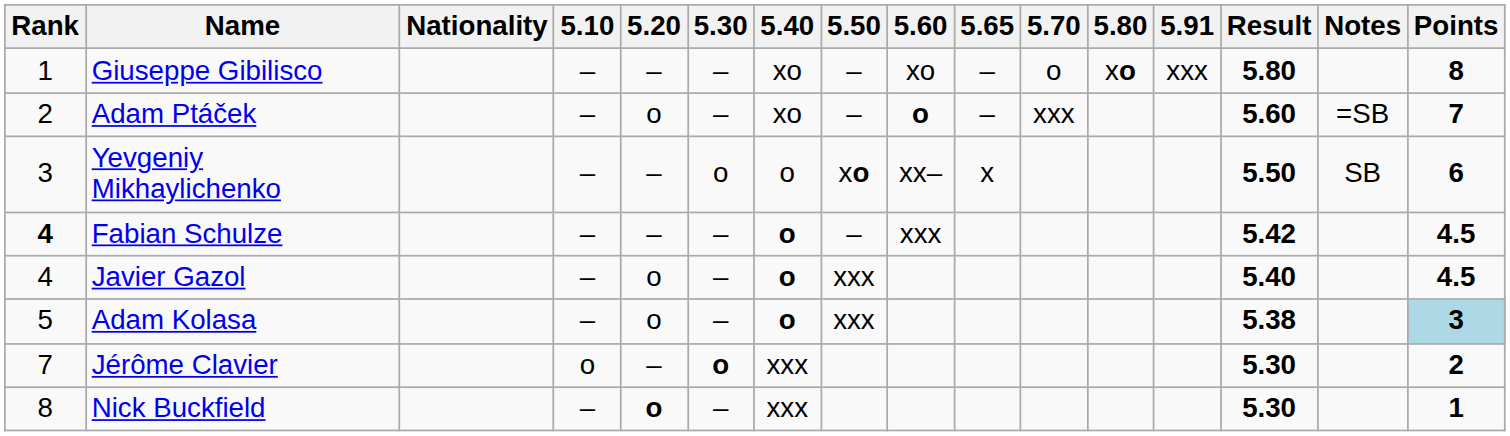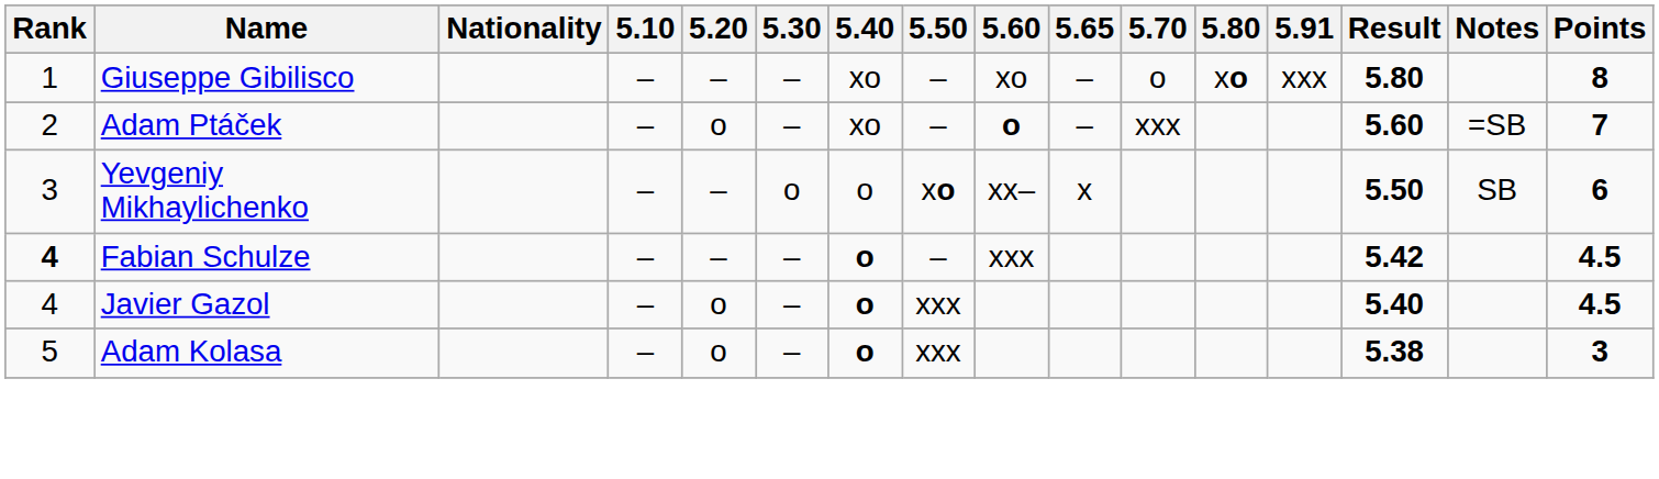Adam Kolasa | Points: lightblue background -> no background
- row: 7 | Jérôme Clavier | o | – | o | xxx | 5.30 | 2
- row: 8 | Nick Buckfield | – | o | – | xxx | 5.30 | 1
